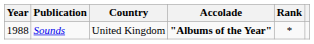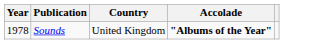- column: Rank | *
Sounds | Year: 1988 -> 1978
